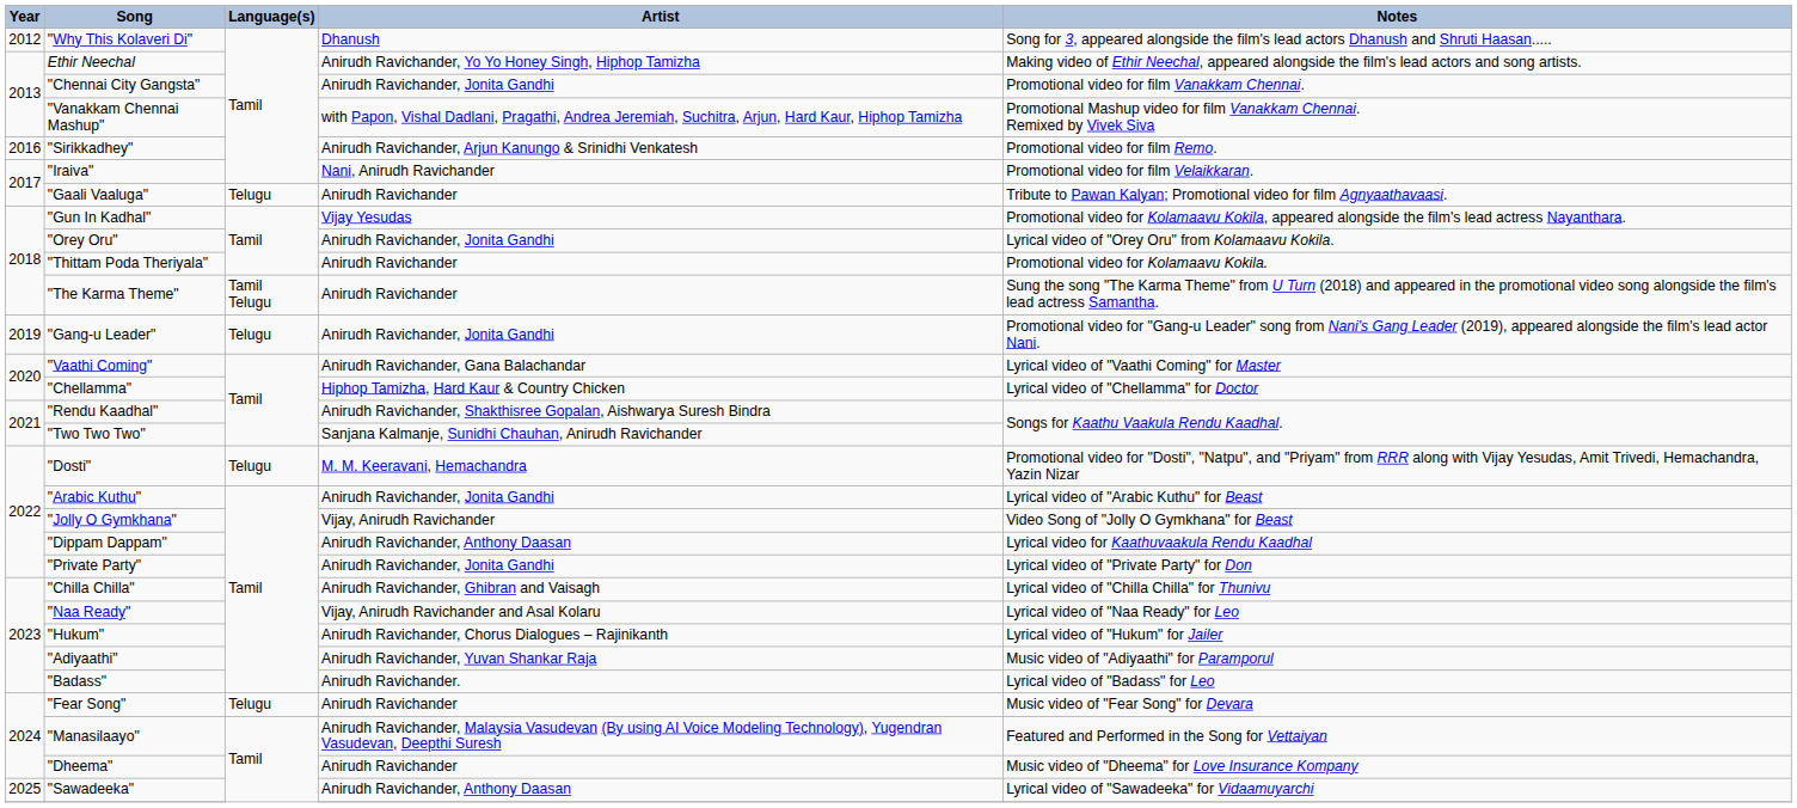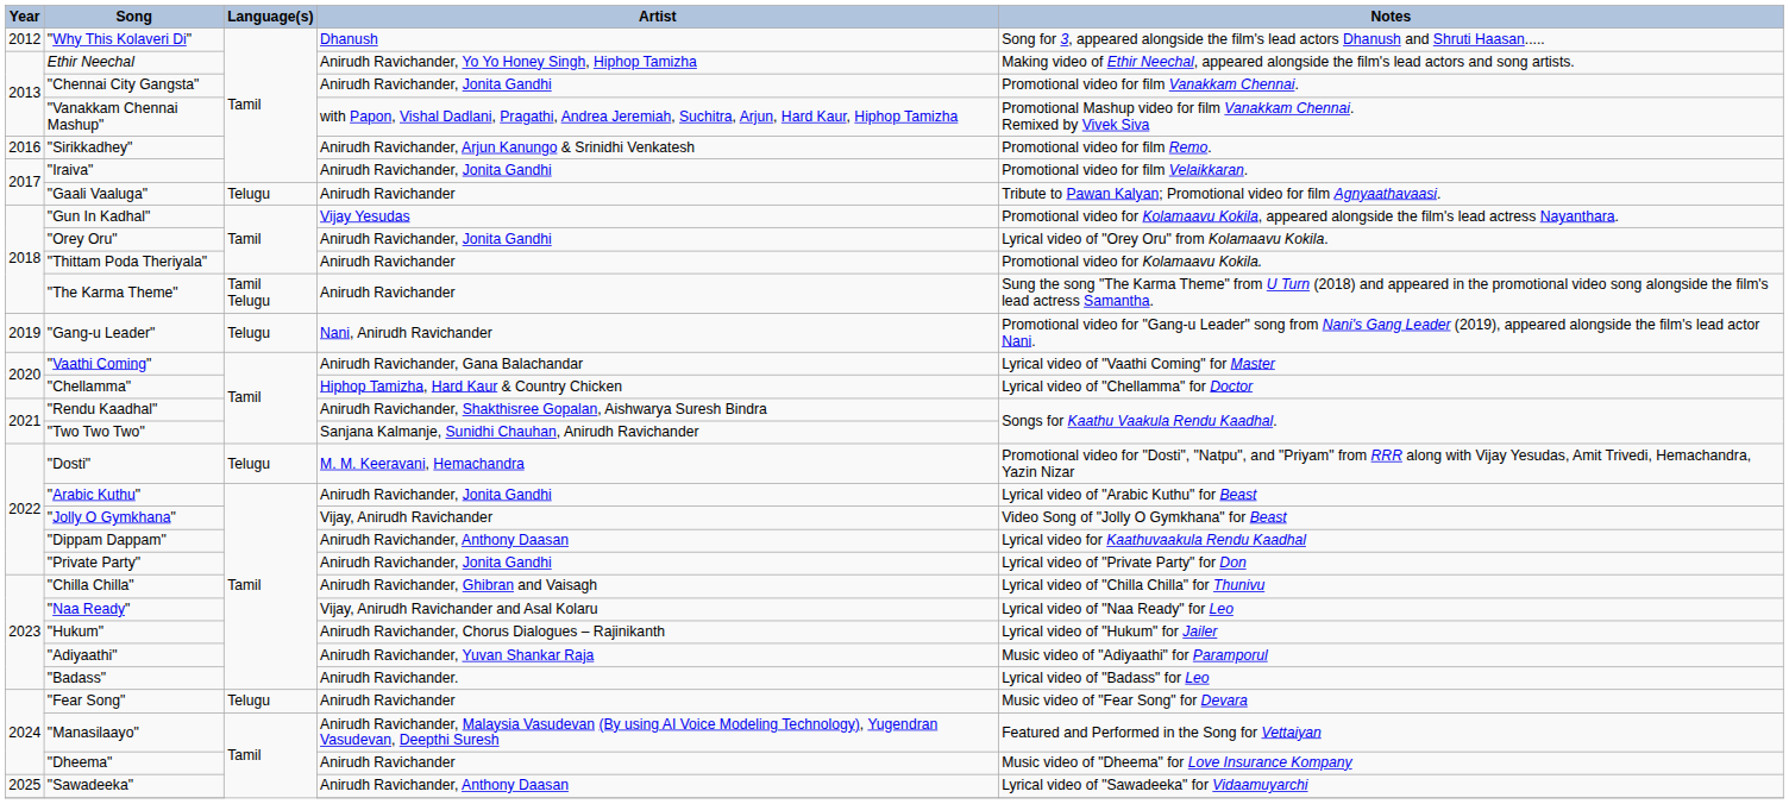"Iraiva" | Artist: Nani, Anirudh Ravichander -> Anirudh Ravichander, Jonita Gandhi
"Gang-u Leader" | Artist: Anirudh Ravichander, Jonita Gandhi -> Nani, Anirudh Ravichander
